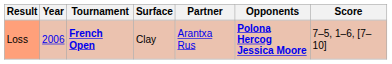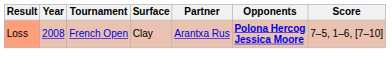Loss | Year: 2006 -> 2008
Loss | Tournament: bold -> normal
